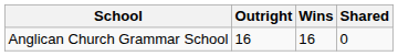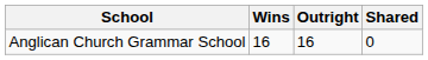columns swapped: Wins <-> Outright
